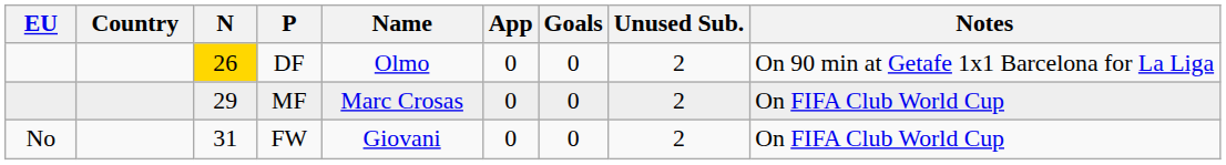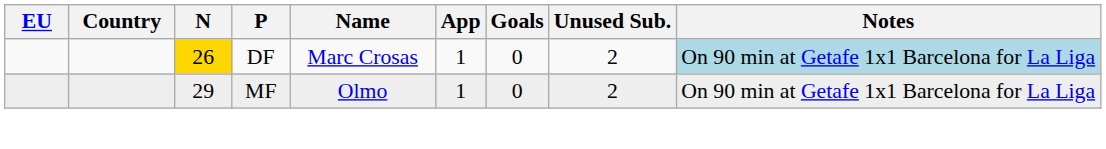DF | Name: Olmo -> Marc Crosas
DF | App: 0 -> 1
DF | Notes: no background -> lightblue background
MF | Name: Marc Crosas -> Olmo
MF | App: 0 -> 1
MF | Notes: On FIFA Club World Cup -> On 90 min at Getafe 1x1 Barcelona for La Liga
- row: No | 31 | FW | Giovani | 0 | 0 | 2 | On FIFA Club World Cup
